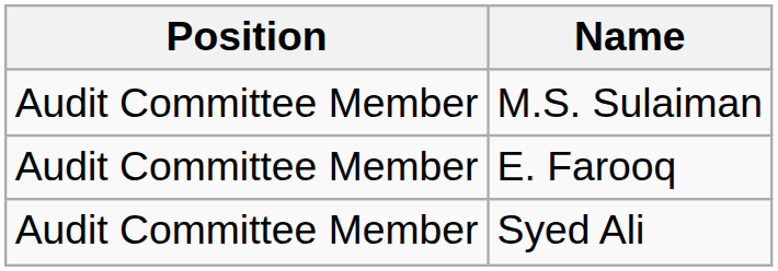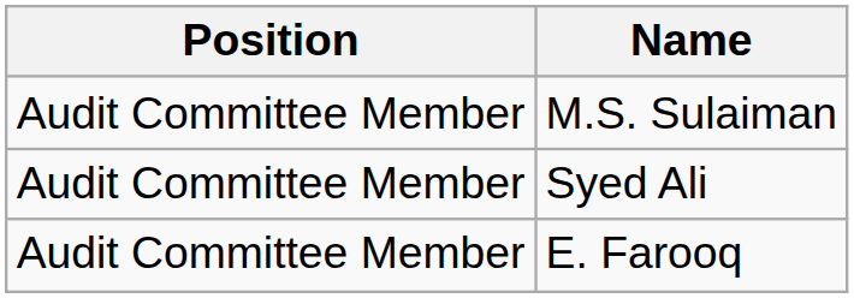rows swapped: E. Farooq <-> Syed Ali
